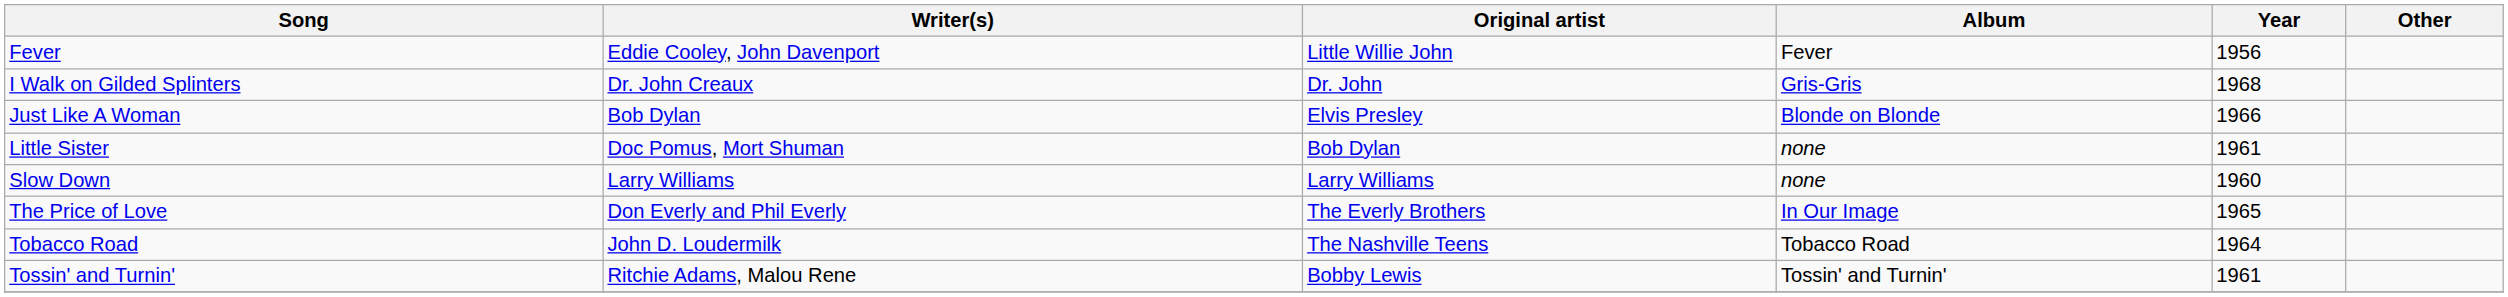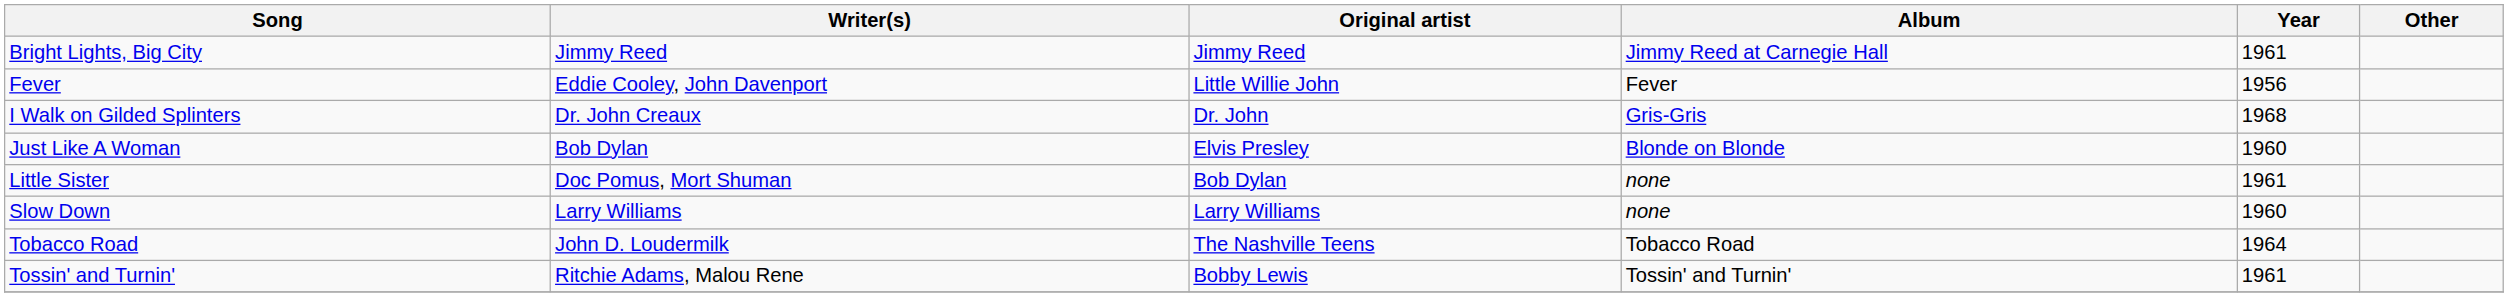+ row: Bright Lights, Big City | Jimmy Reed | Jimmy Reed | Jimmy Reed at Carnegie Hall | 1961
Just Like A Woman | Year: 1966 -> 1960
- row: The Price of Love | Don Everly and Phil Everly | The Everly Brothers | In Our Image | 1965
